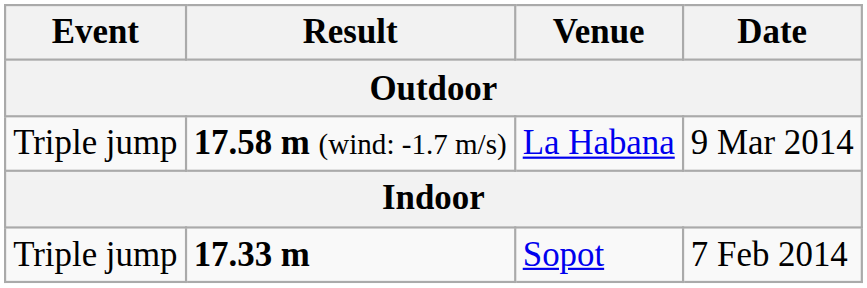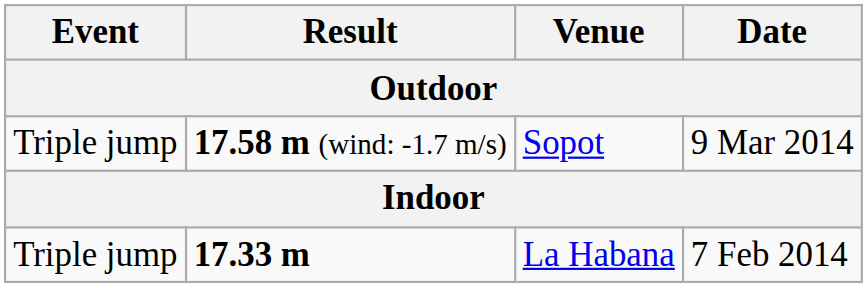17.58 m (wind: -1.7 m/s) | Venue: La Habana -> Sopot
17.33 m | Venue: Sopot -> La Habana
